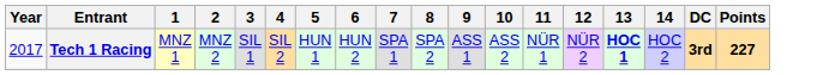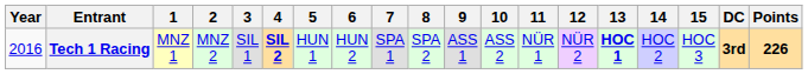+ column: 15 | HOC 3
Tech 1 Racing | Year: 2017 -> 2016
Tech 1 Racing | 4: normal -> bold
Tech 1 Racing | Points: 227 -> 226
